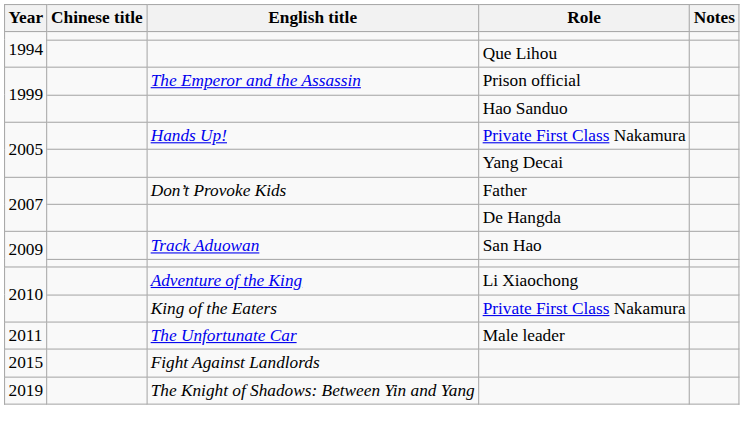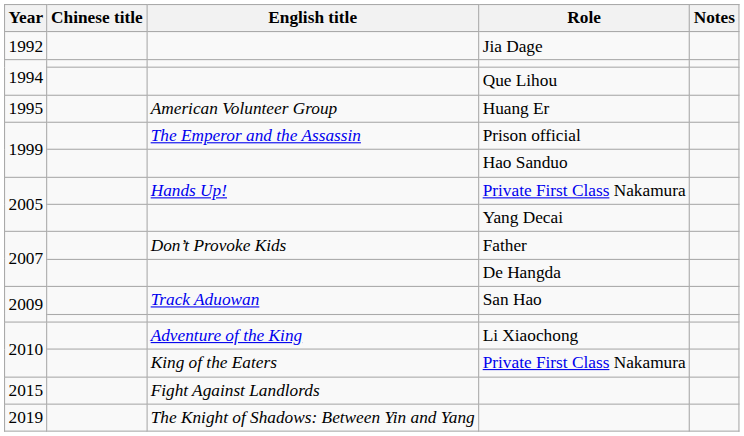+ row: 1992 | Jia Dage
+ row: 1995 | American Volunteer Group | Huang Er
- row: 2011 | The Unfortunate Car | Male leader
